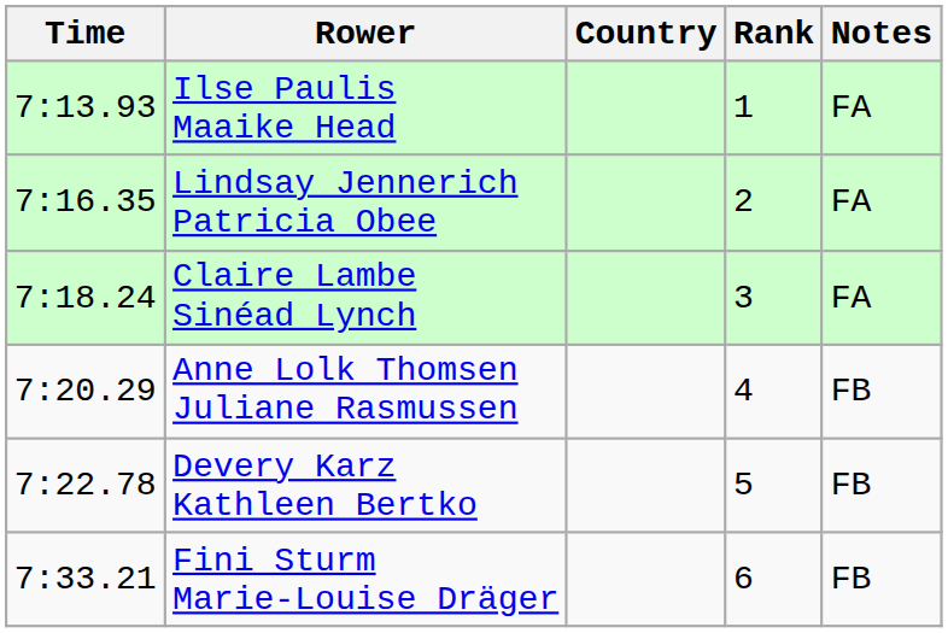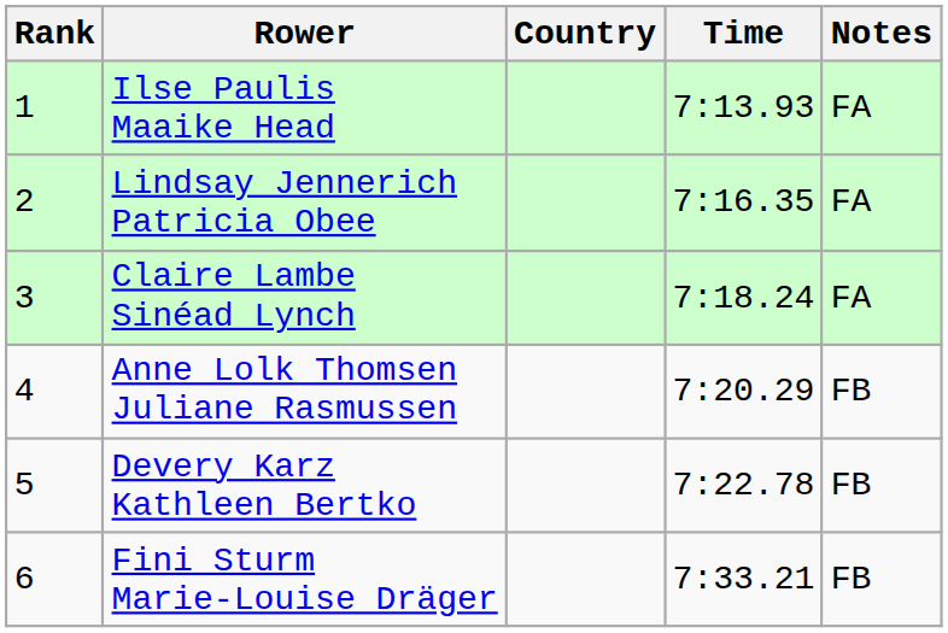columns swapped: Rank <-> Time
